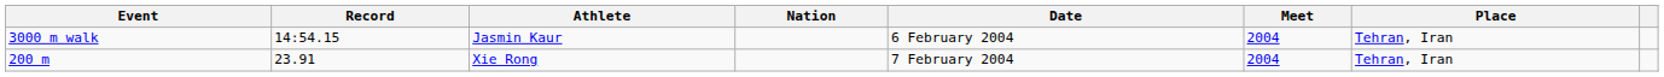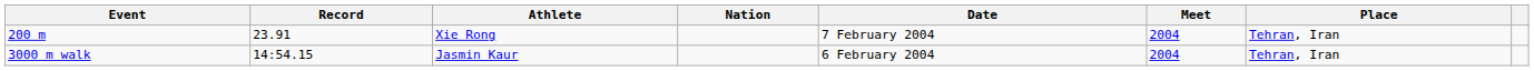rows swapped: 200 m <-> 3000 m walk
